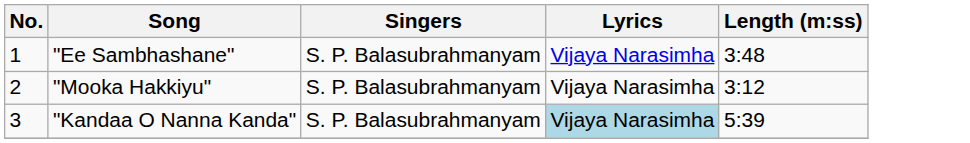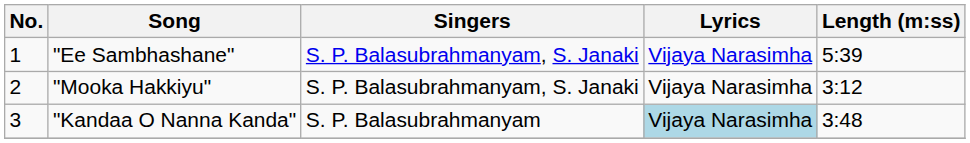"Ee Sambhashane" | Singers: S. P. Balasubrahmanyam -> S. P. Balasubrahmanyam, S. Janaki
"Ee Sambhashane" | Length (m:ss): 3:48 -> 5:39
"Mooka Hakkiyu" | Singers: S. P. Balasubrahmanyam -> S. P. Balasubrahmanyam, S. Janaki
"Kandaa O Nanna Kanda" | Length (m:ss): 5:39 -> 3:48
